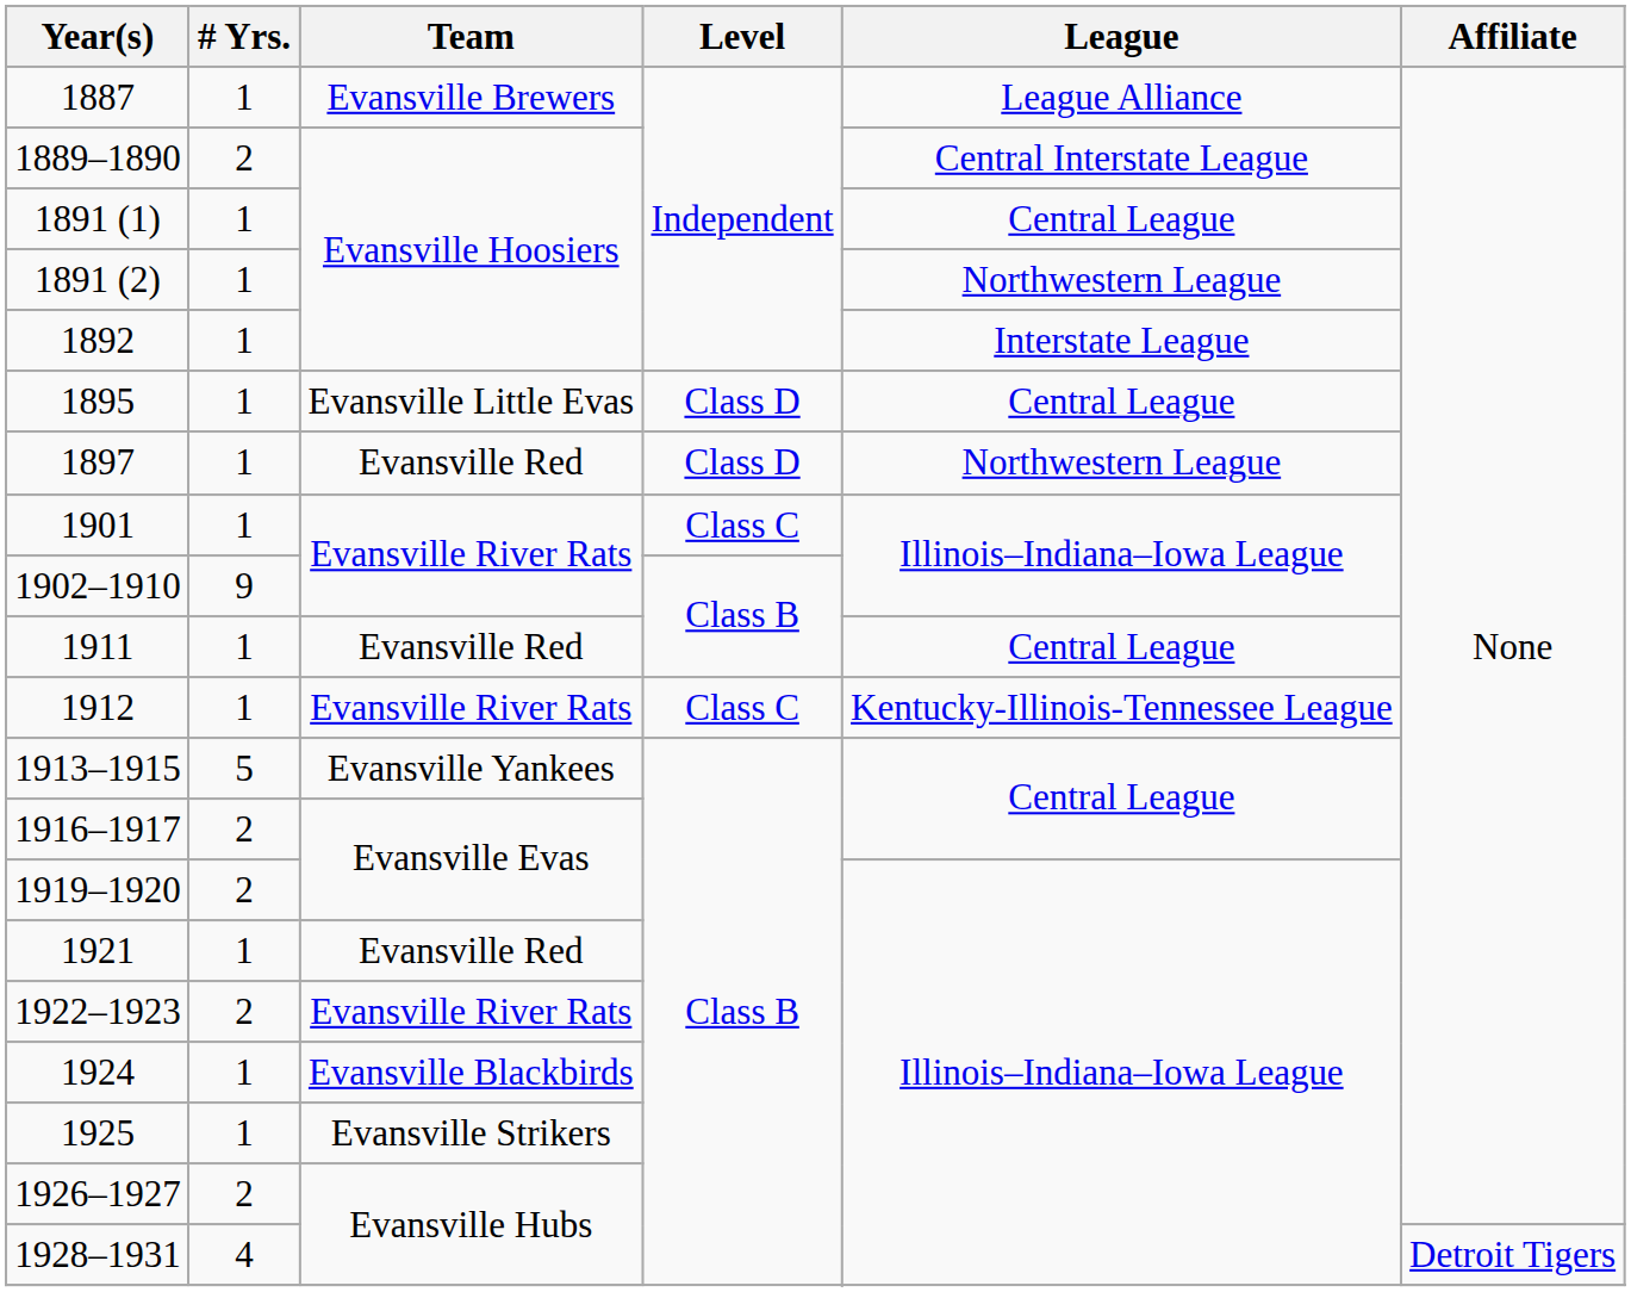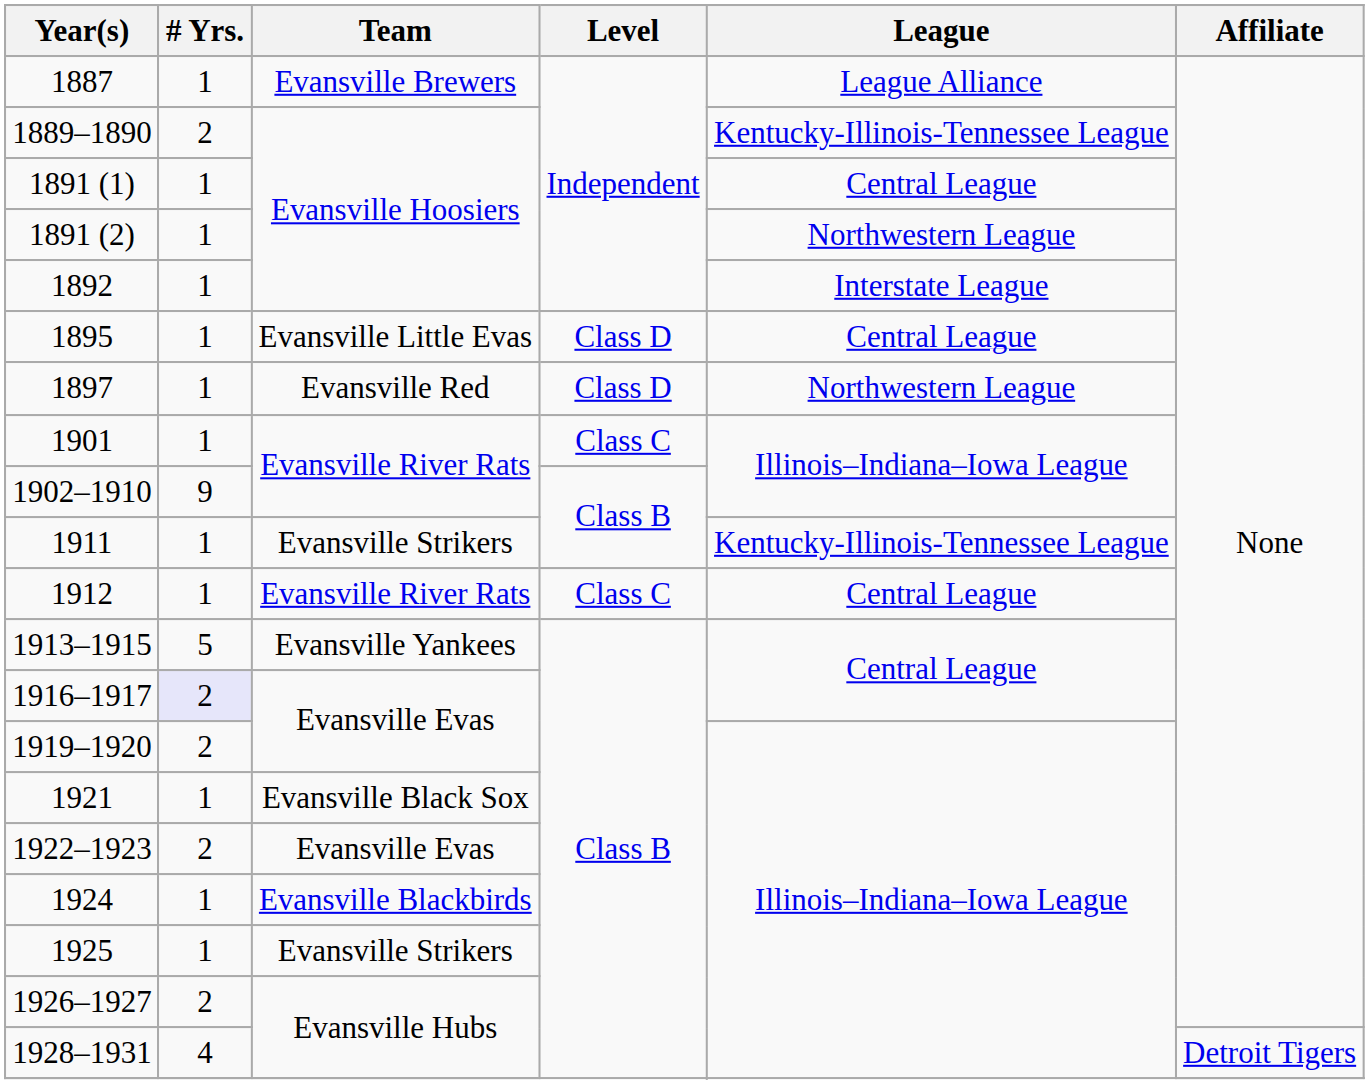1889–1890 | League: Central Interstate League -> Kentucky-Illinois-Tennessee League
1911 | Team: Evansville Red -> Evansville Strikers
1911 | League: Central League -> Kentucky-Illinois-Tennessee League
1912 | League: Kentucky-Illinois-Tennessee League -> Central League
1916–1917 | # Yrs.: no background -> lavender background
1921 | Team: Evansville Red -> Evansville Black Sox
1922–1923 | Team: Evansville River Rats -> Evansville Evas
